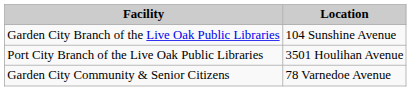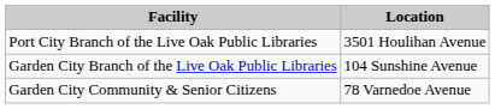rows swapped: Garden City Branch of the Live Oak Public Libraries <-> Port City Branch of the Live Oak Public Libraries
